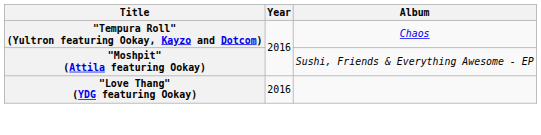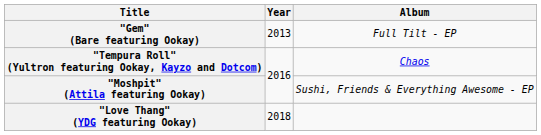+ row: "Gem" (Bare featuring Ookay) | 2013 | Full Tilt - EP
"Love Thang" (YDG featuring Ookay) | Year: 2016 -> 2018
